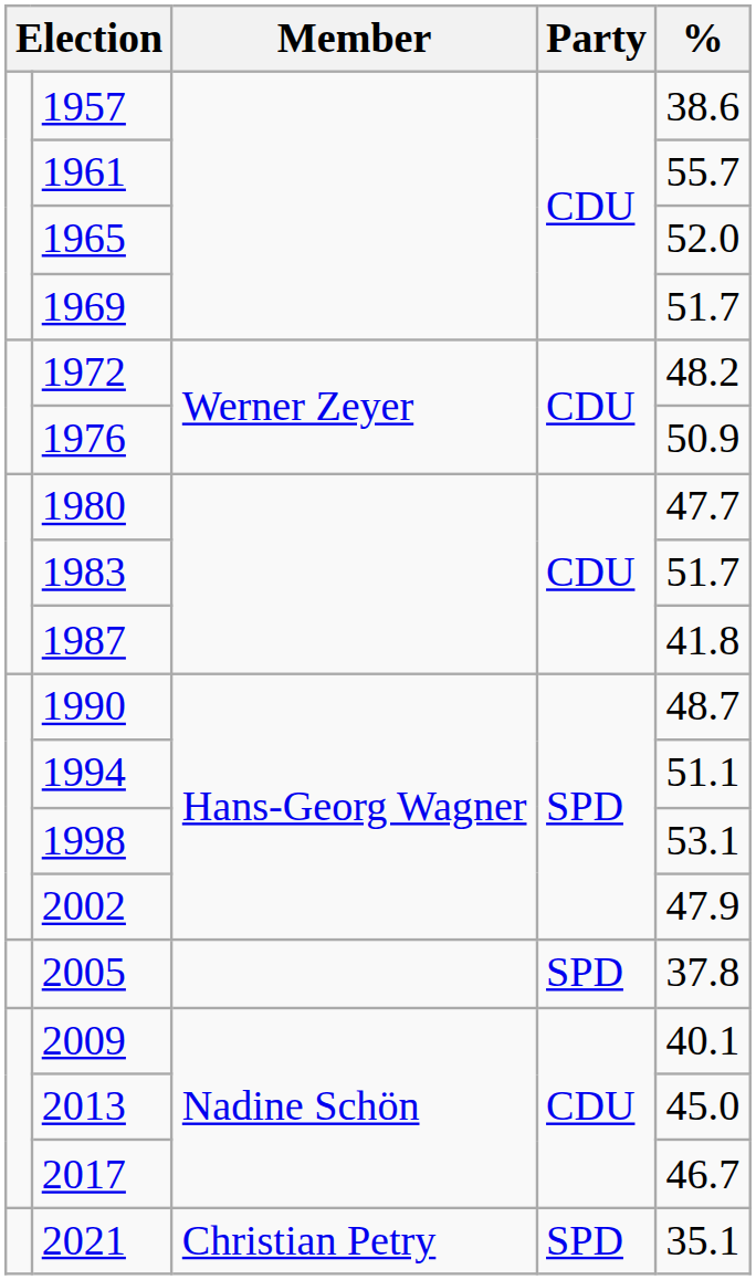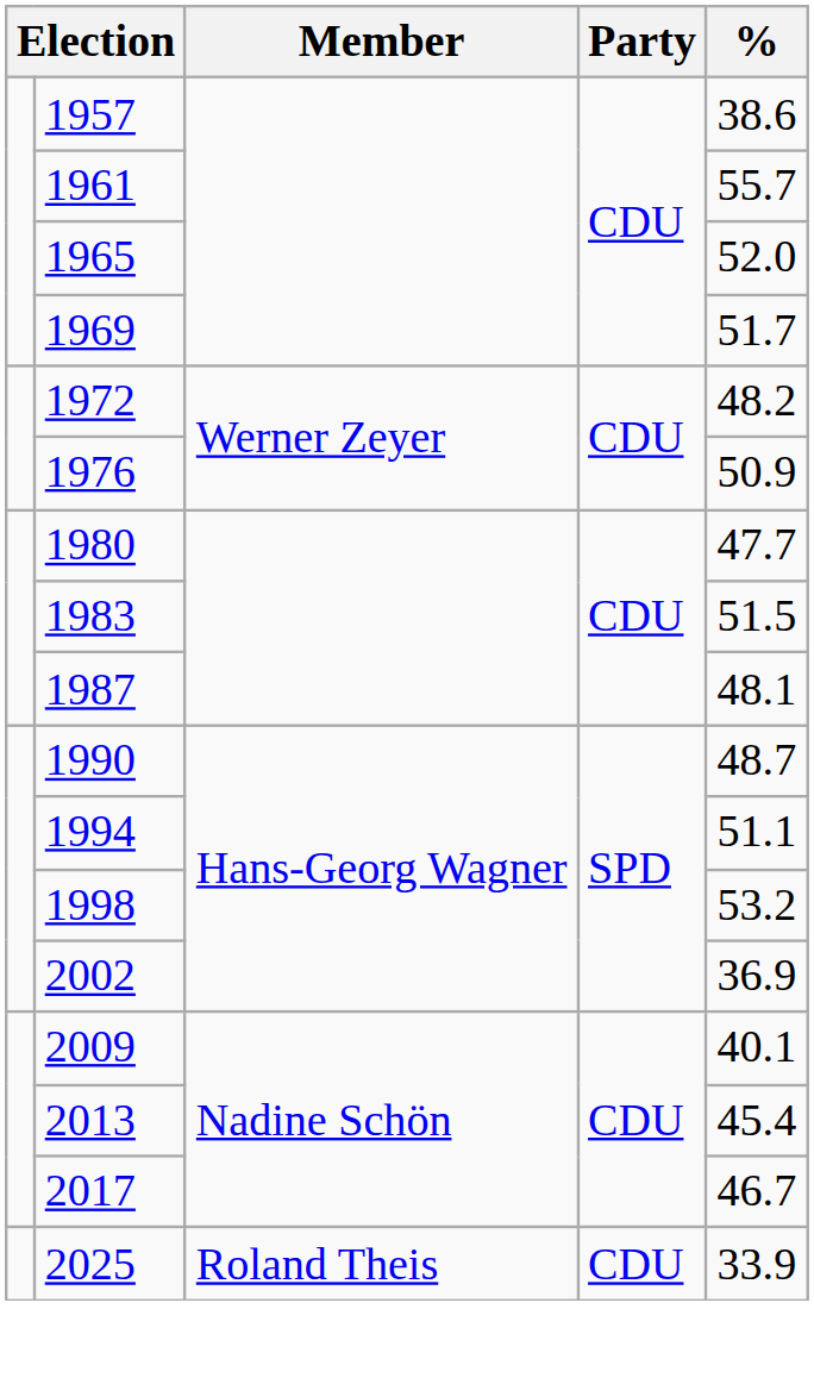1983 | %: 51.7 -> 51.5
1987 | %: 41.8 -> 48.1
1998 | %: 53.1 -> 53.2
2002 | %: 47.9 -> 36.9
- row: 2005 | SPD | 37.8
2013 | %: 45.0 -> 45.4
- row: 2021 | Christian Petry | SPD | 35.1
+ row: 2025 | Roland Theis | CDU | 33.9
